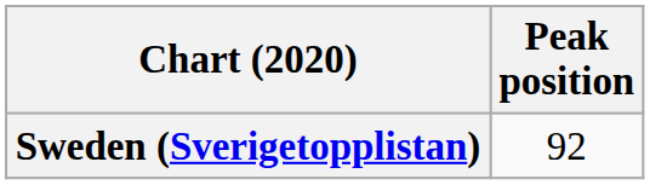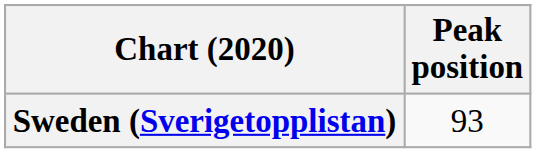Sweden (Sverigetopplistan) | Peak position: 92 -> 93
